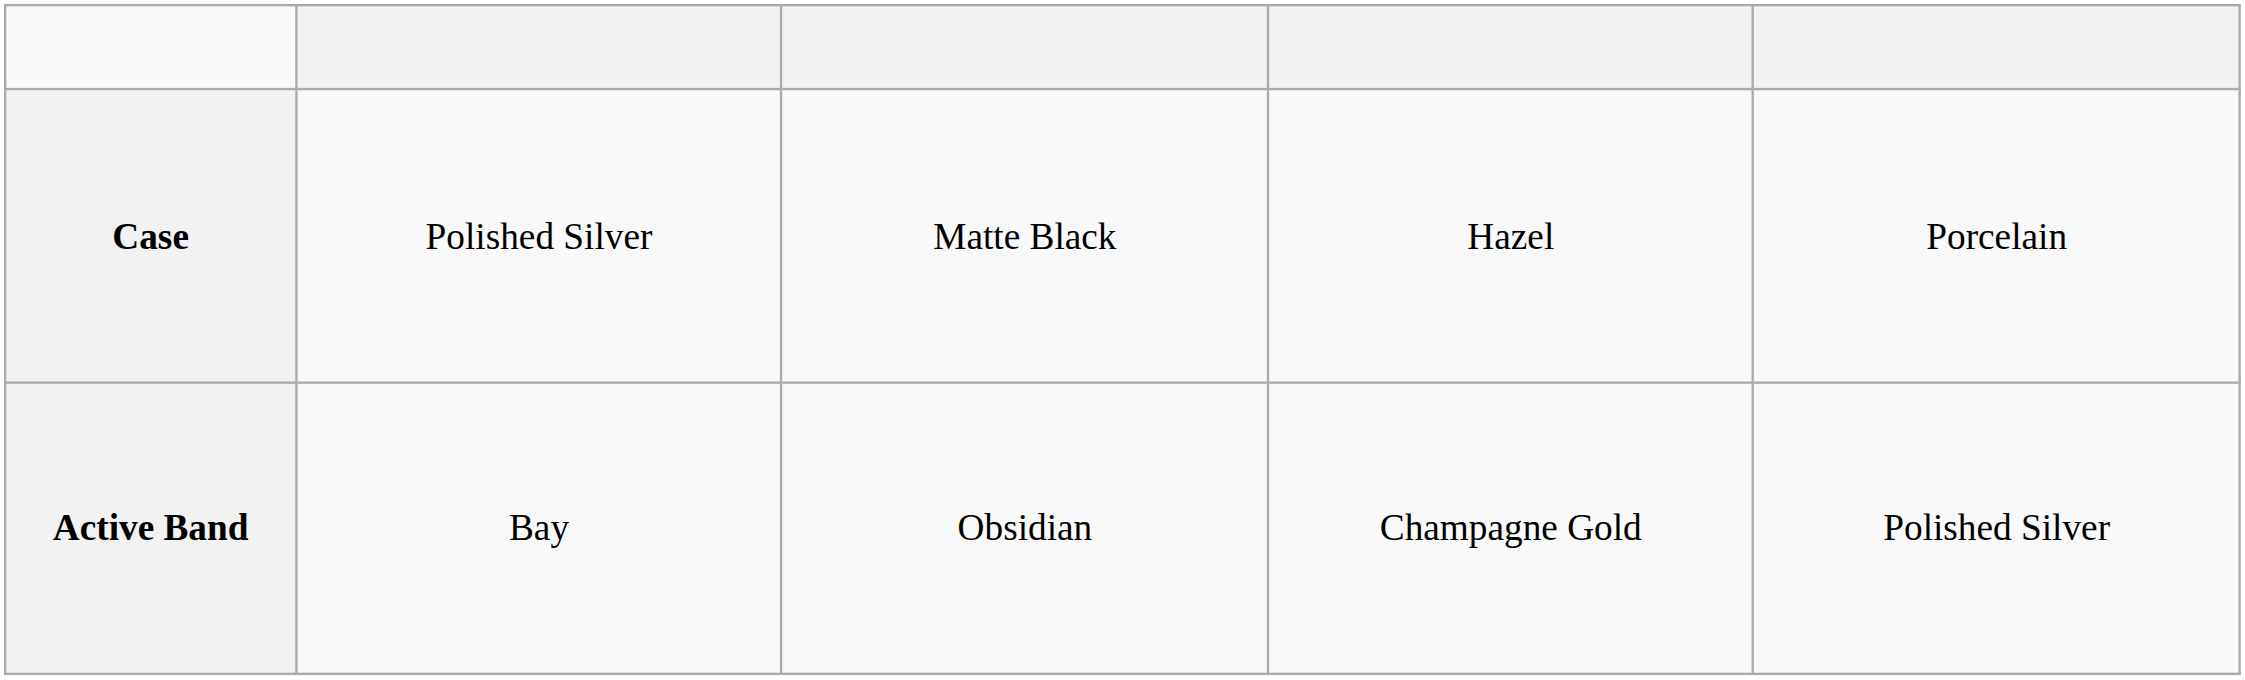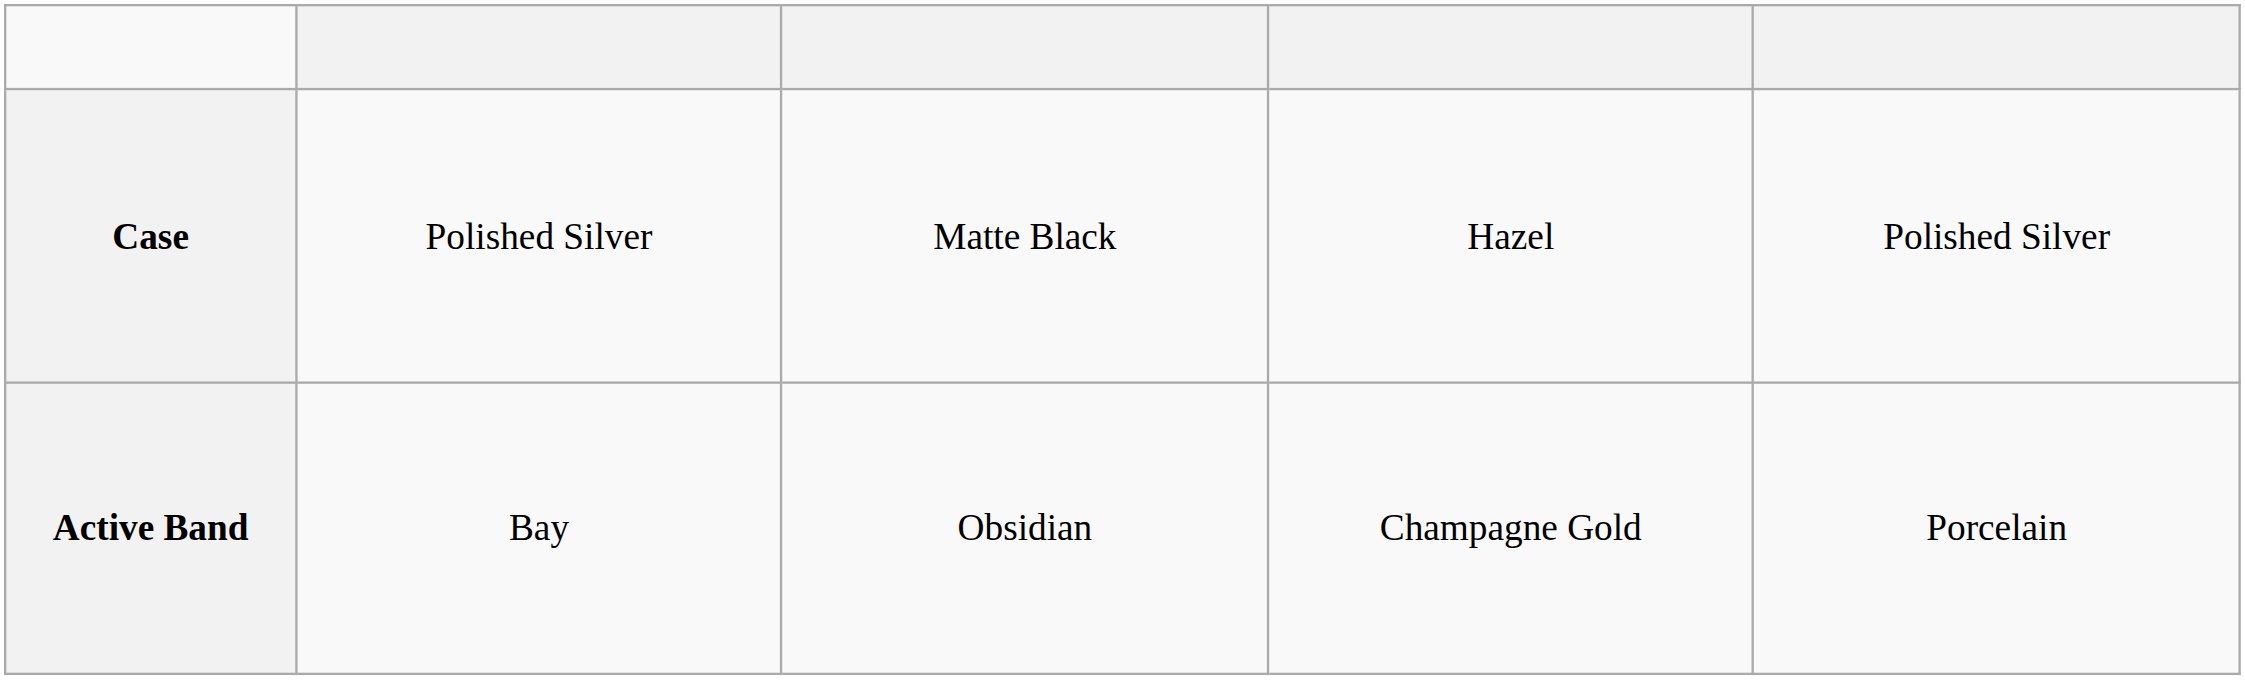Case | column 5: Porcelain -> Polished Silver
Active Band | column 5: Polished Silver -> Porcelain
